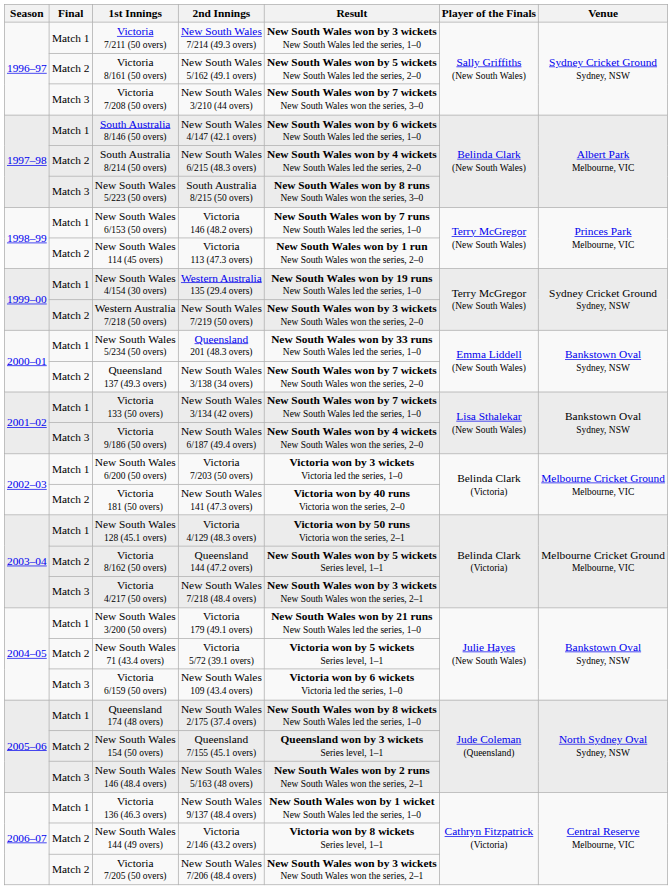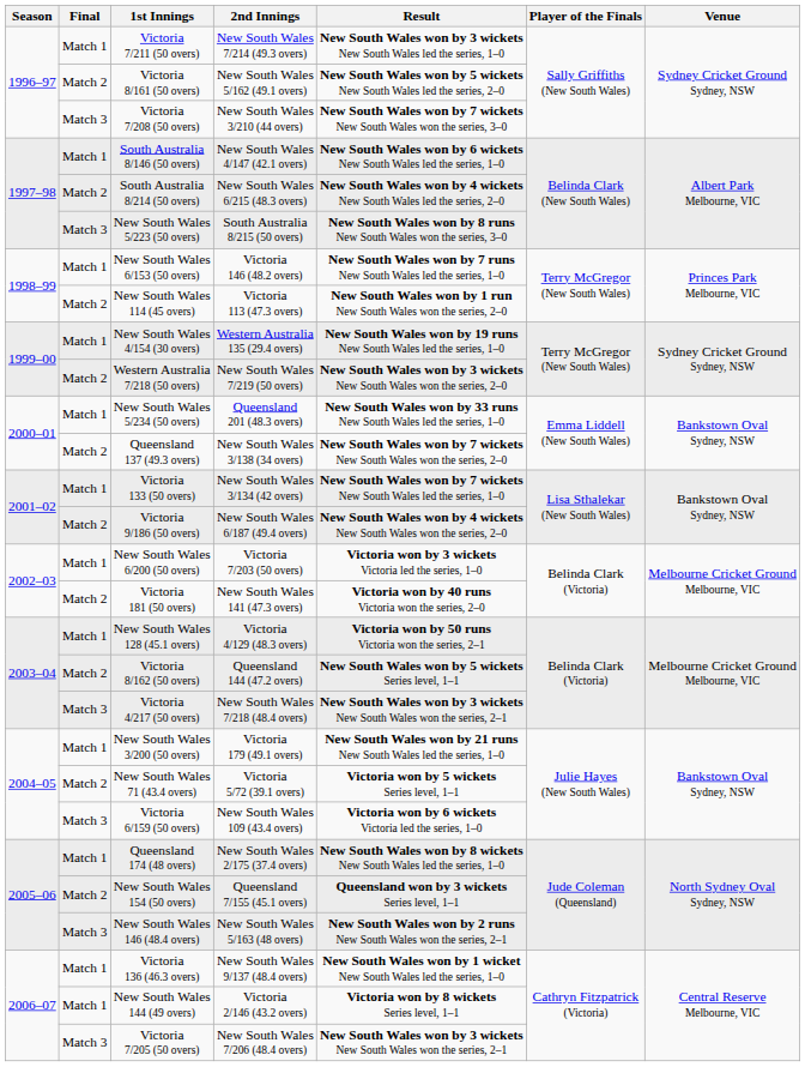Victoria 9/186 (50 overs) | Final: Match 3 -> Match 2
New South Wales 144 (49 overs) | Final: Match 2 -> Match 1
Victoria 7/205 (50 overs) | Final: Match 2 -> Match 3
